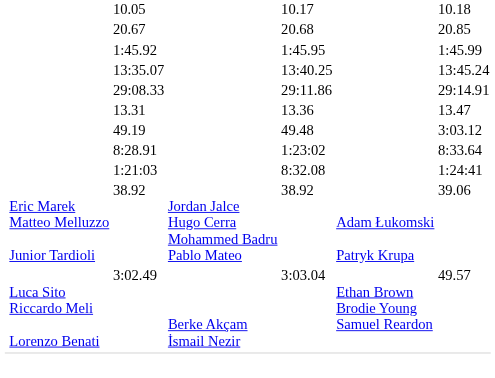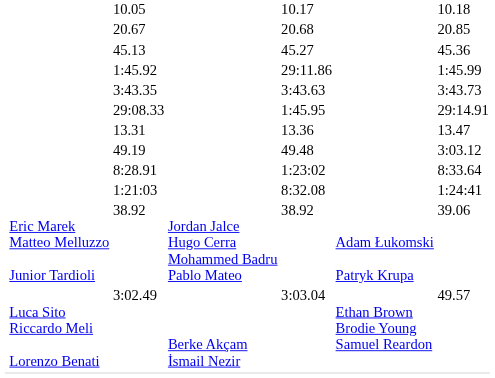+ row: 45.13 | 45.27 | 45.36
1:45.92 | column 5: 1:45.95 -> 29:11.86
+ row: 3:43.35 | 3:43.63 | 3:43.73
- row: 13:35.07 | 13:40.25 | 13:45.24
29:08.33 | column 5: 29:11.86 -> 1:45.95
